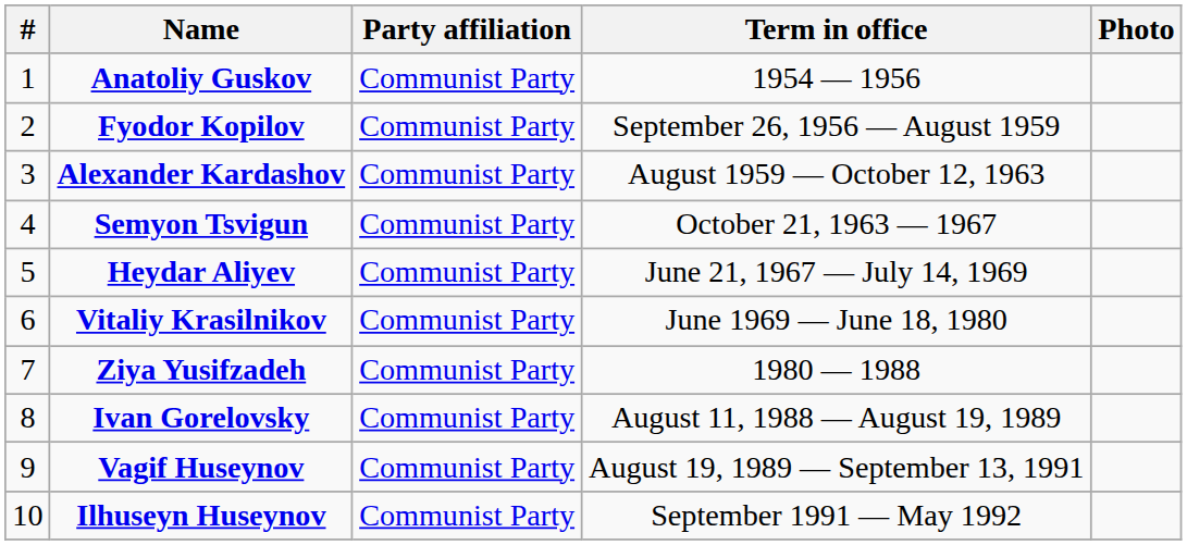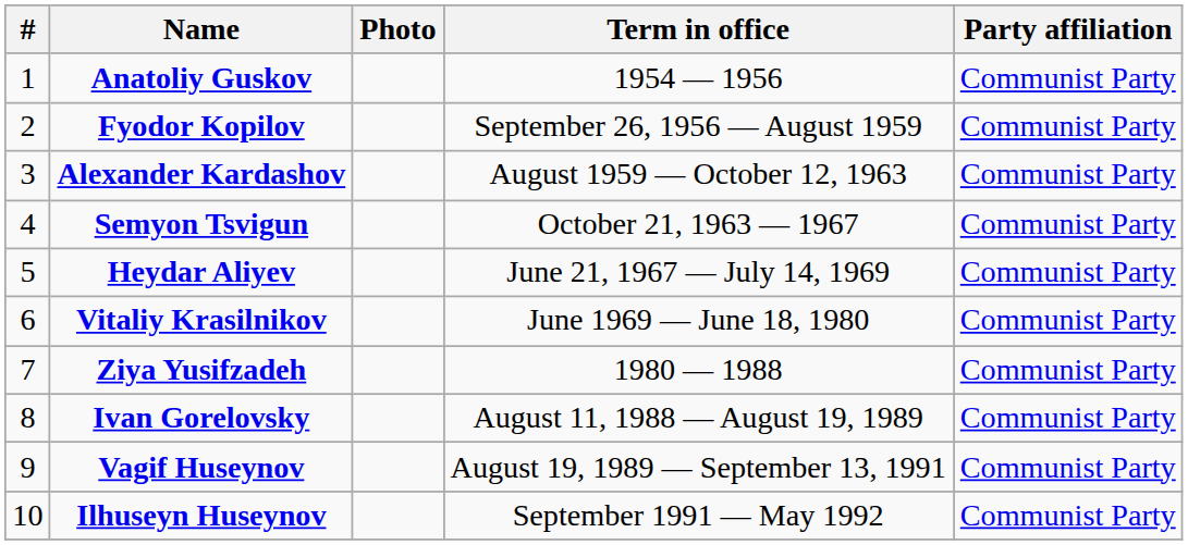columns swapped: Photo <-> Party affiliation
